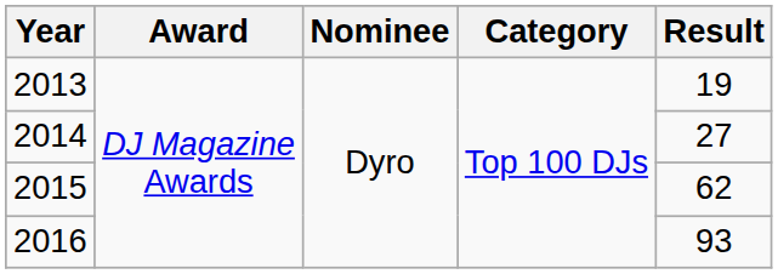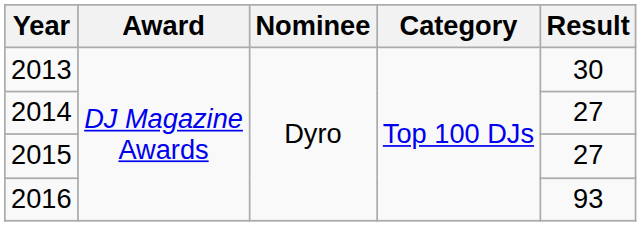2013 | Result: 19 -> 30
2015 | Result: 62 -> 27
